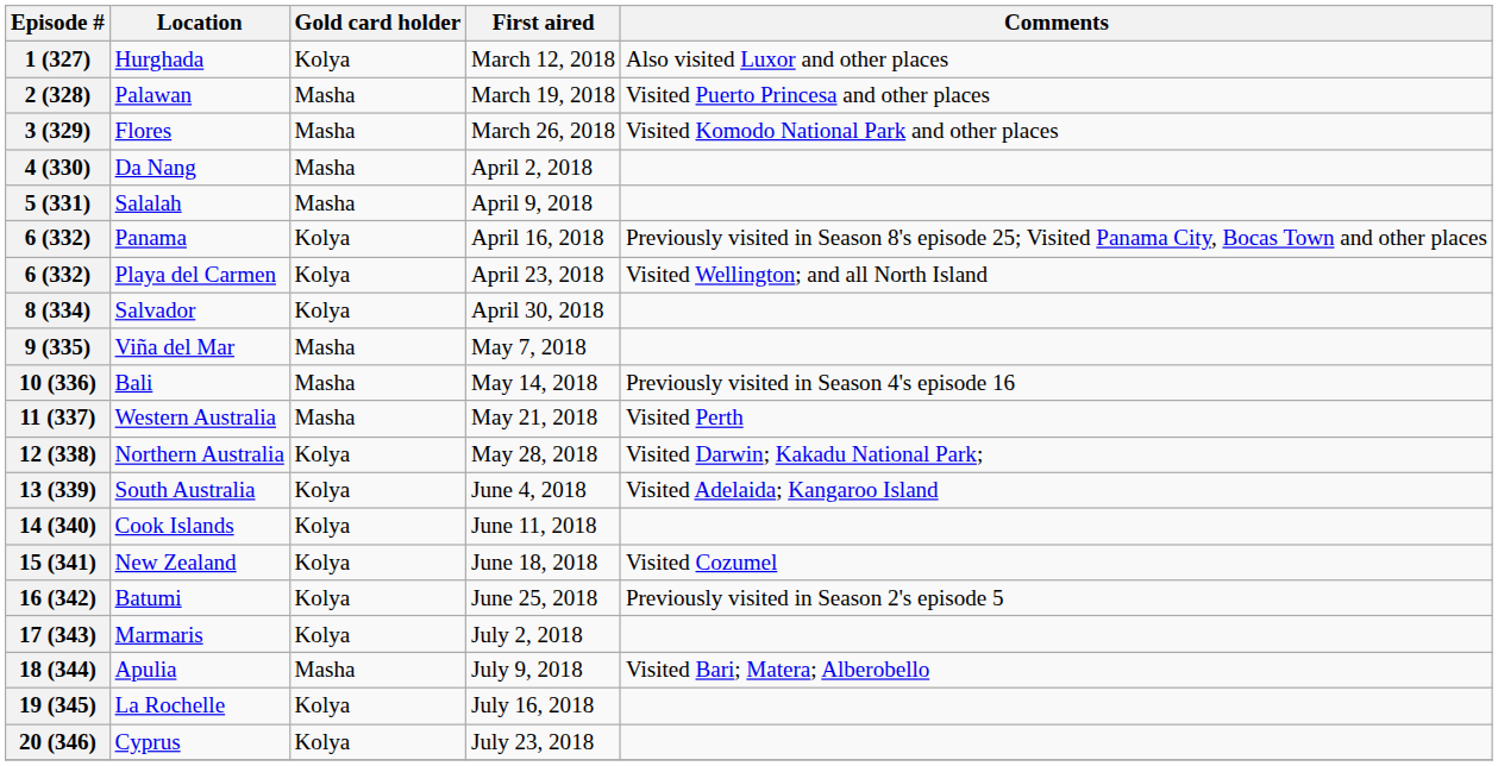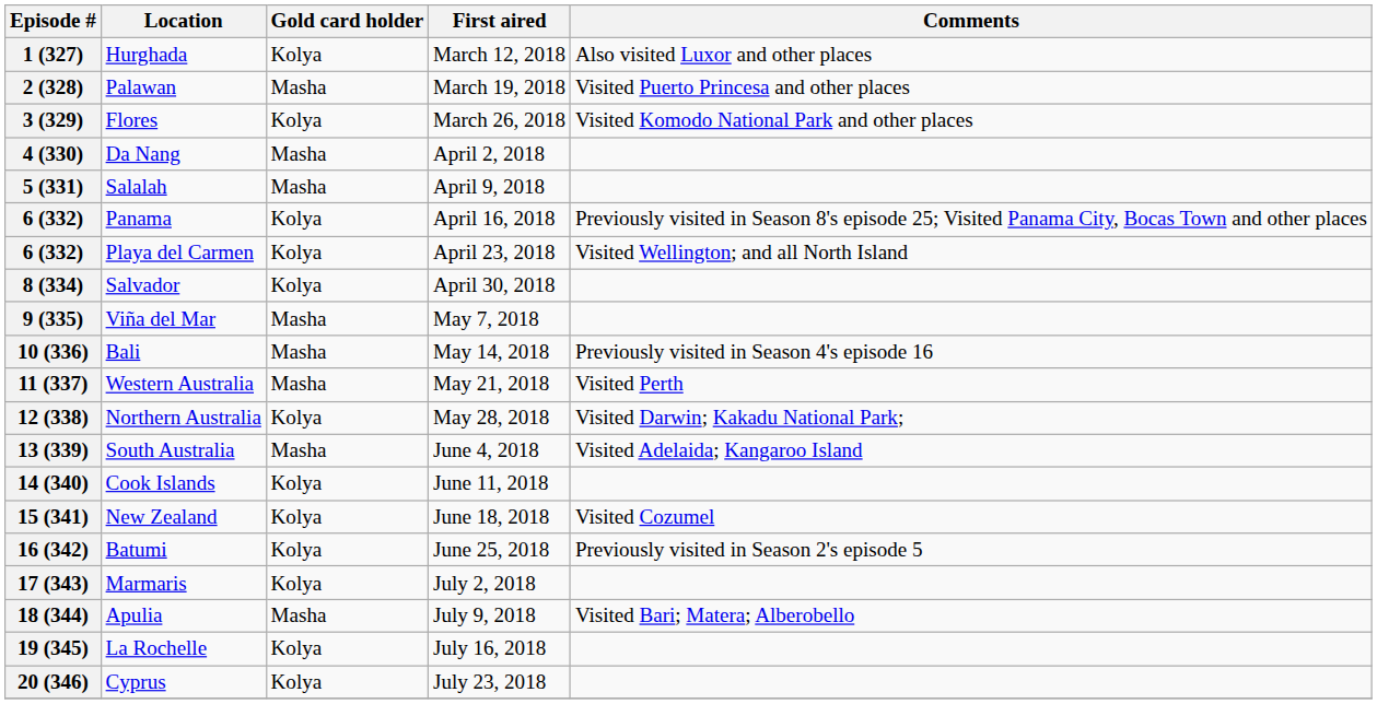3 (329) | Gold card holder: Masha -> Kolya
13 (339) | Gold card holder: Kolya -> Masha
